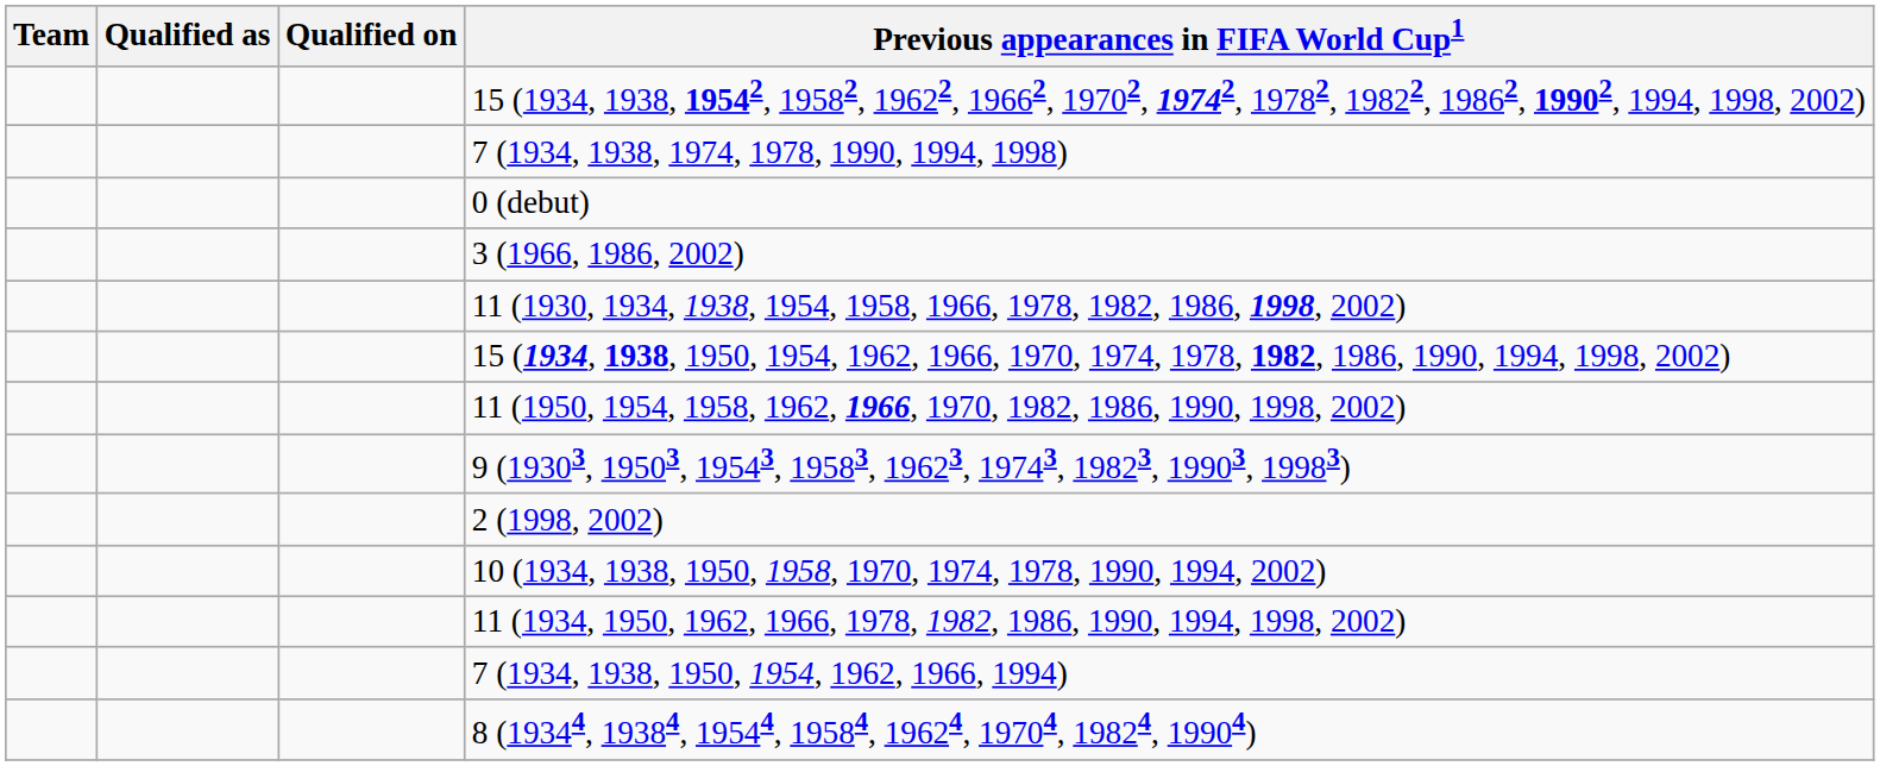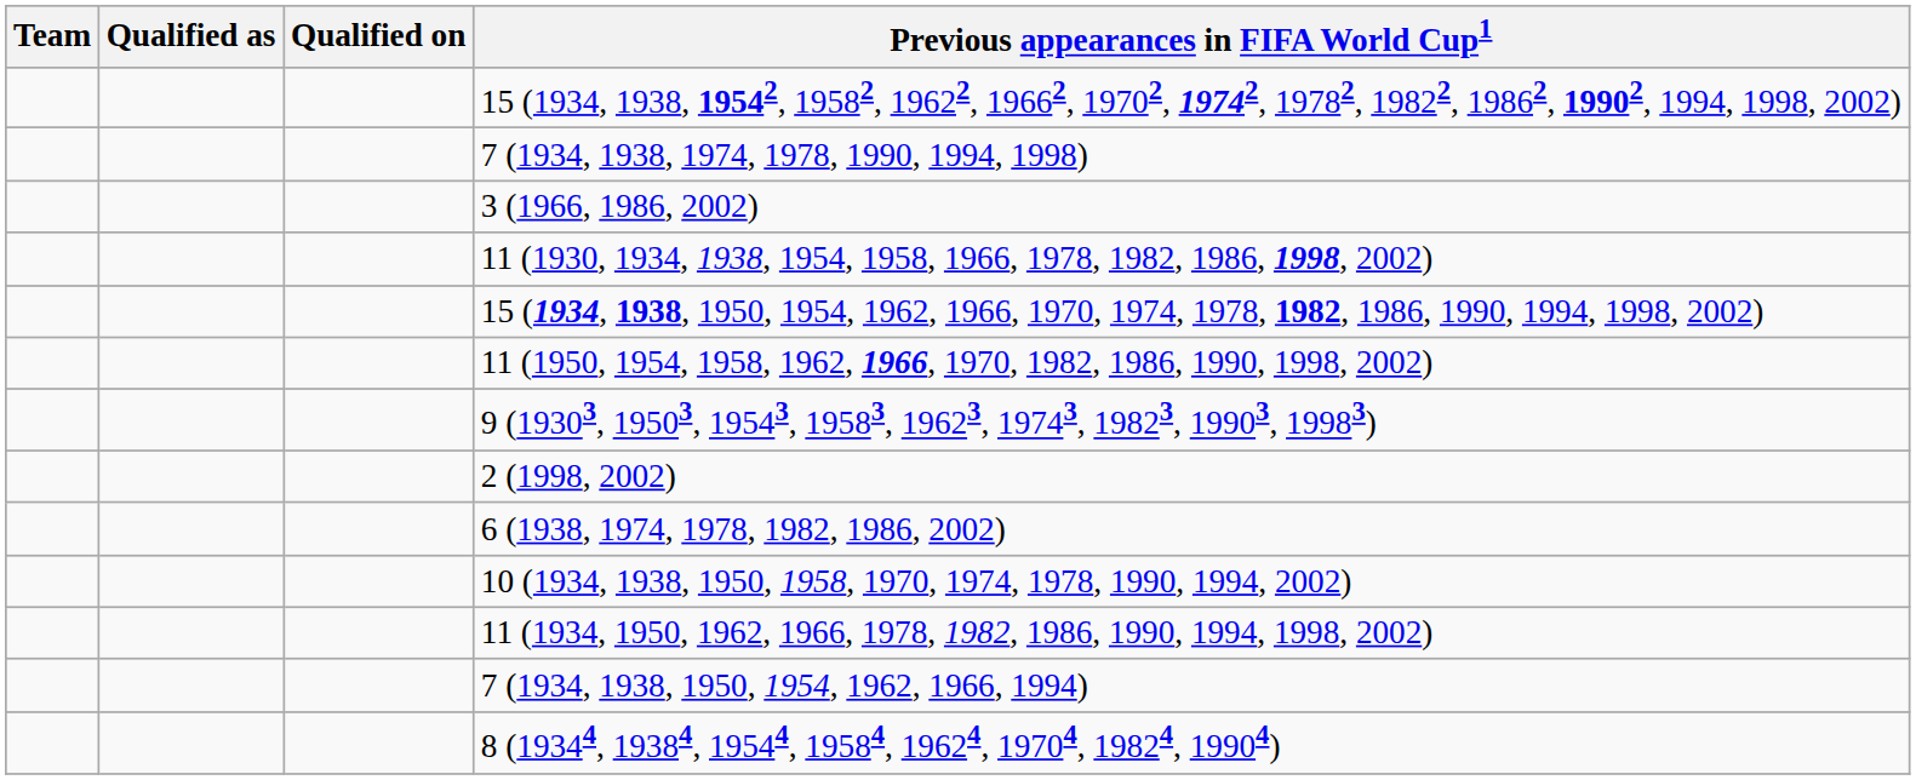- row: 0 (debut)
+ row: 6 (1938, 1974, 1978, 1982, 1986, 2002)
